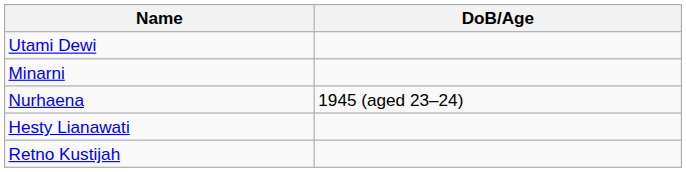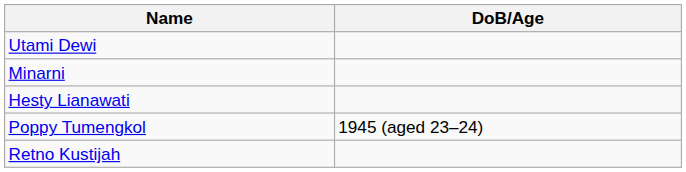- row: Nurhaena | 1945 (aged 23–24)
+ row: Poppy Tumengkol | 1945 (aged 23–24)
